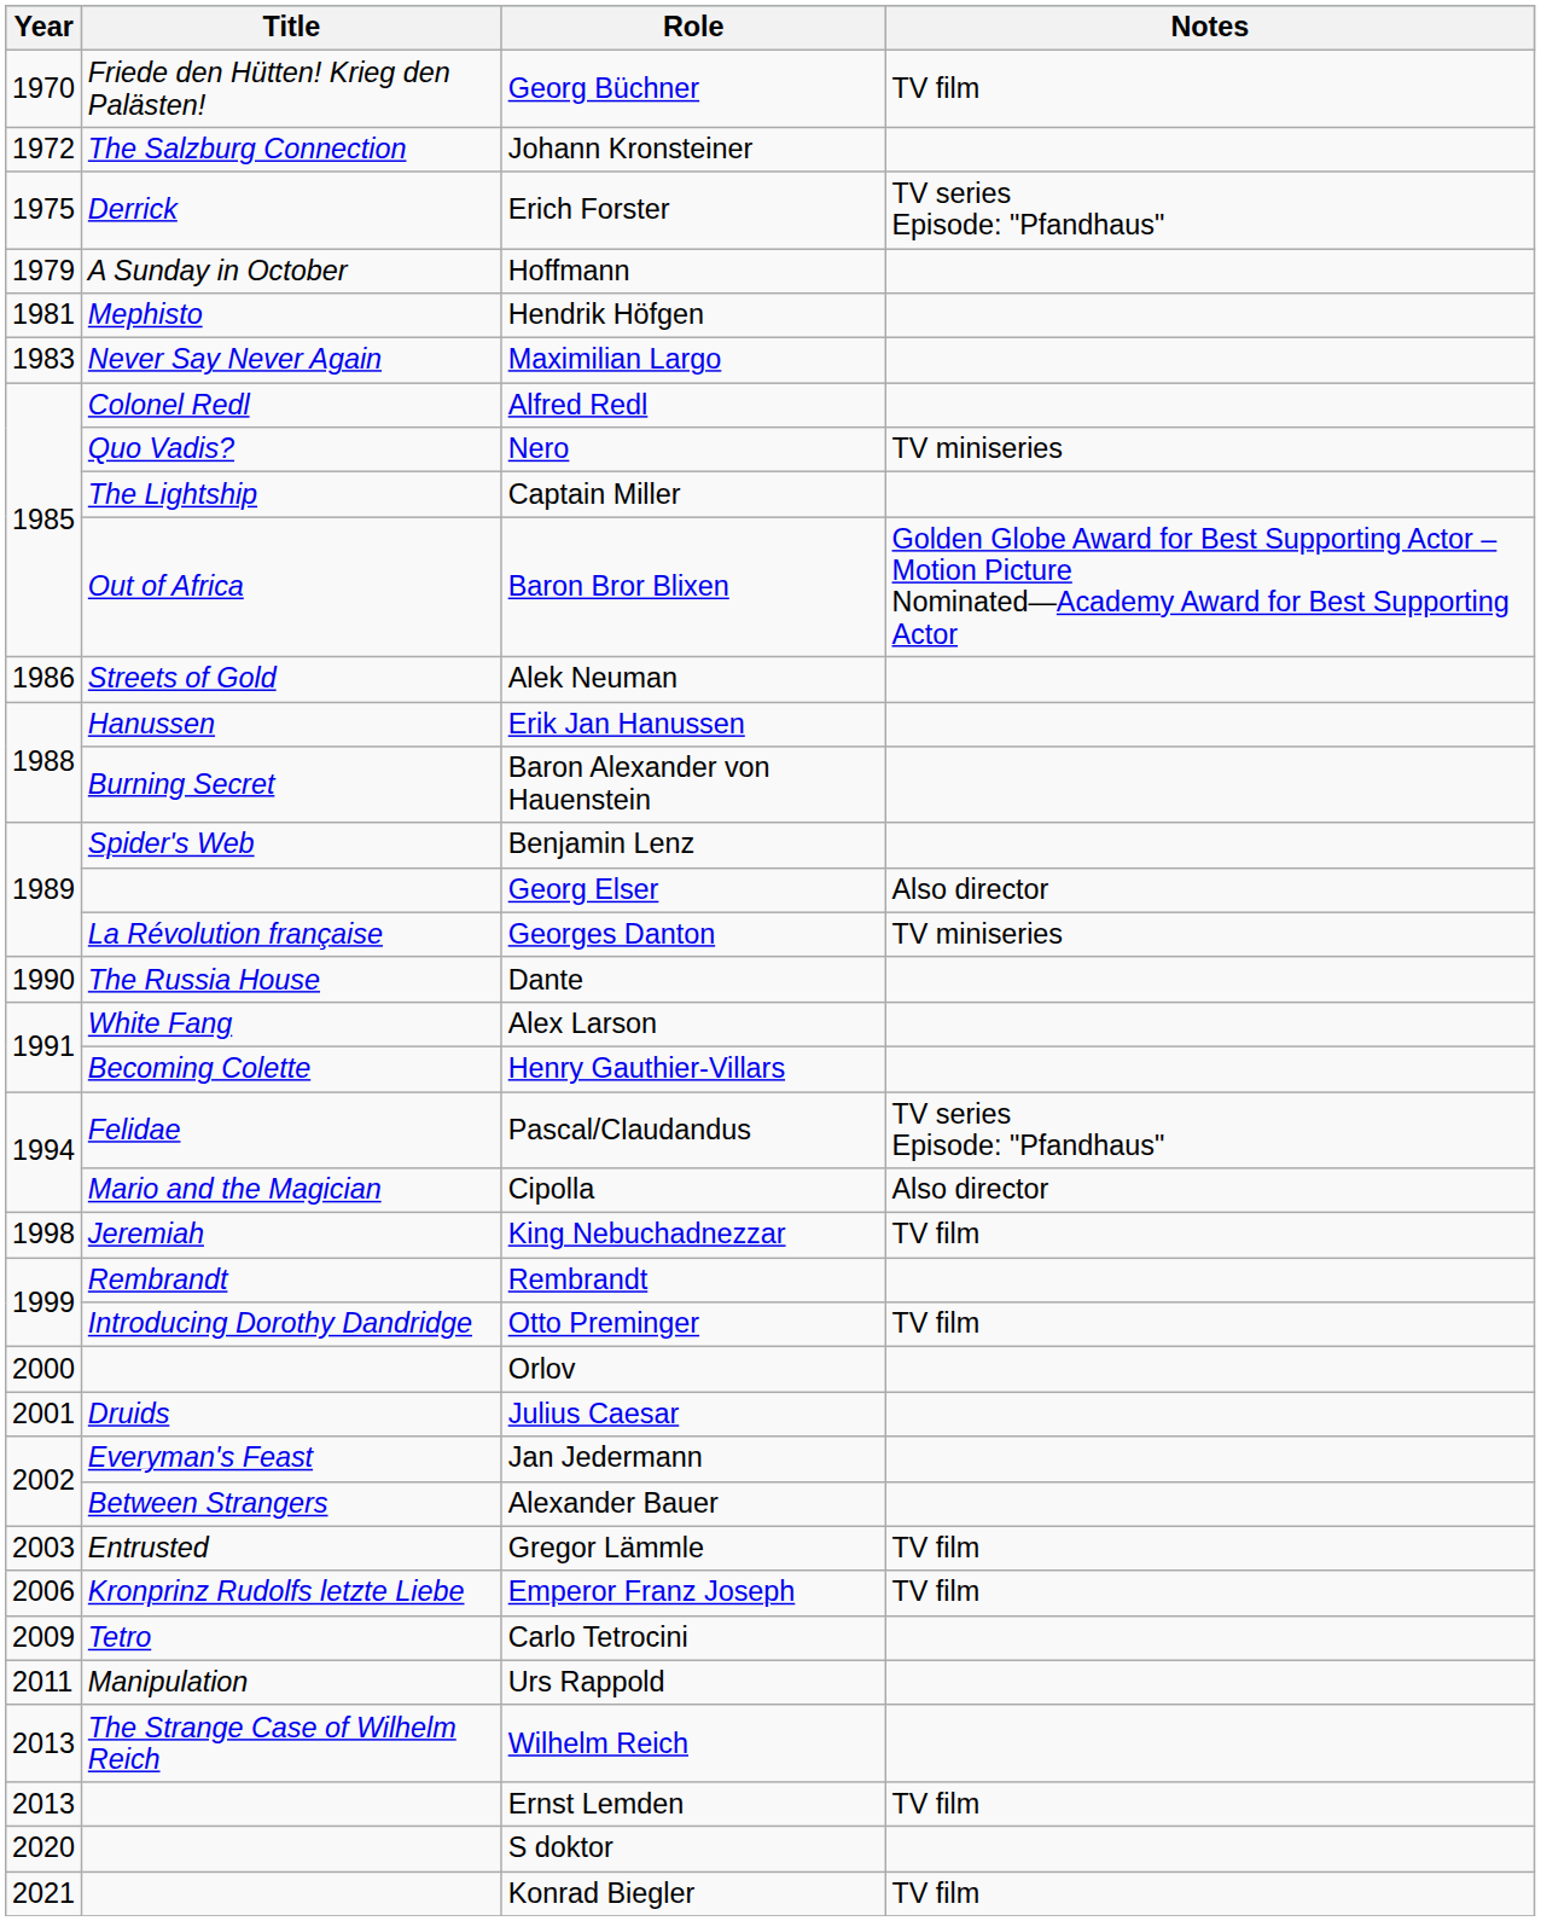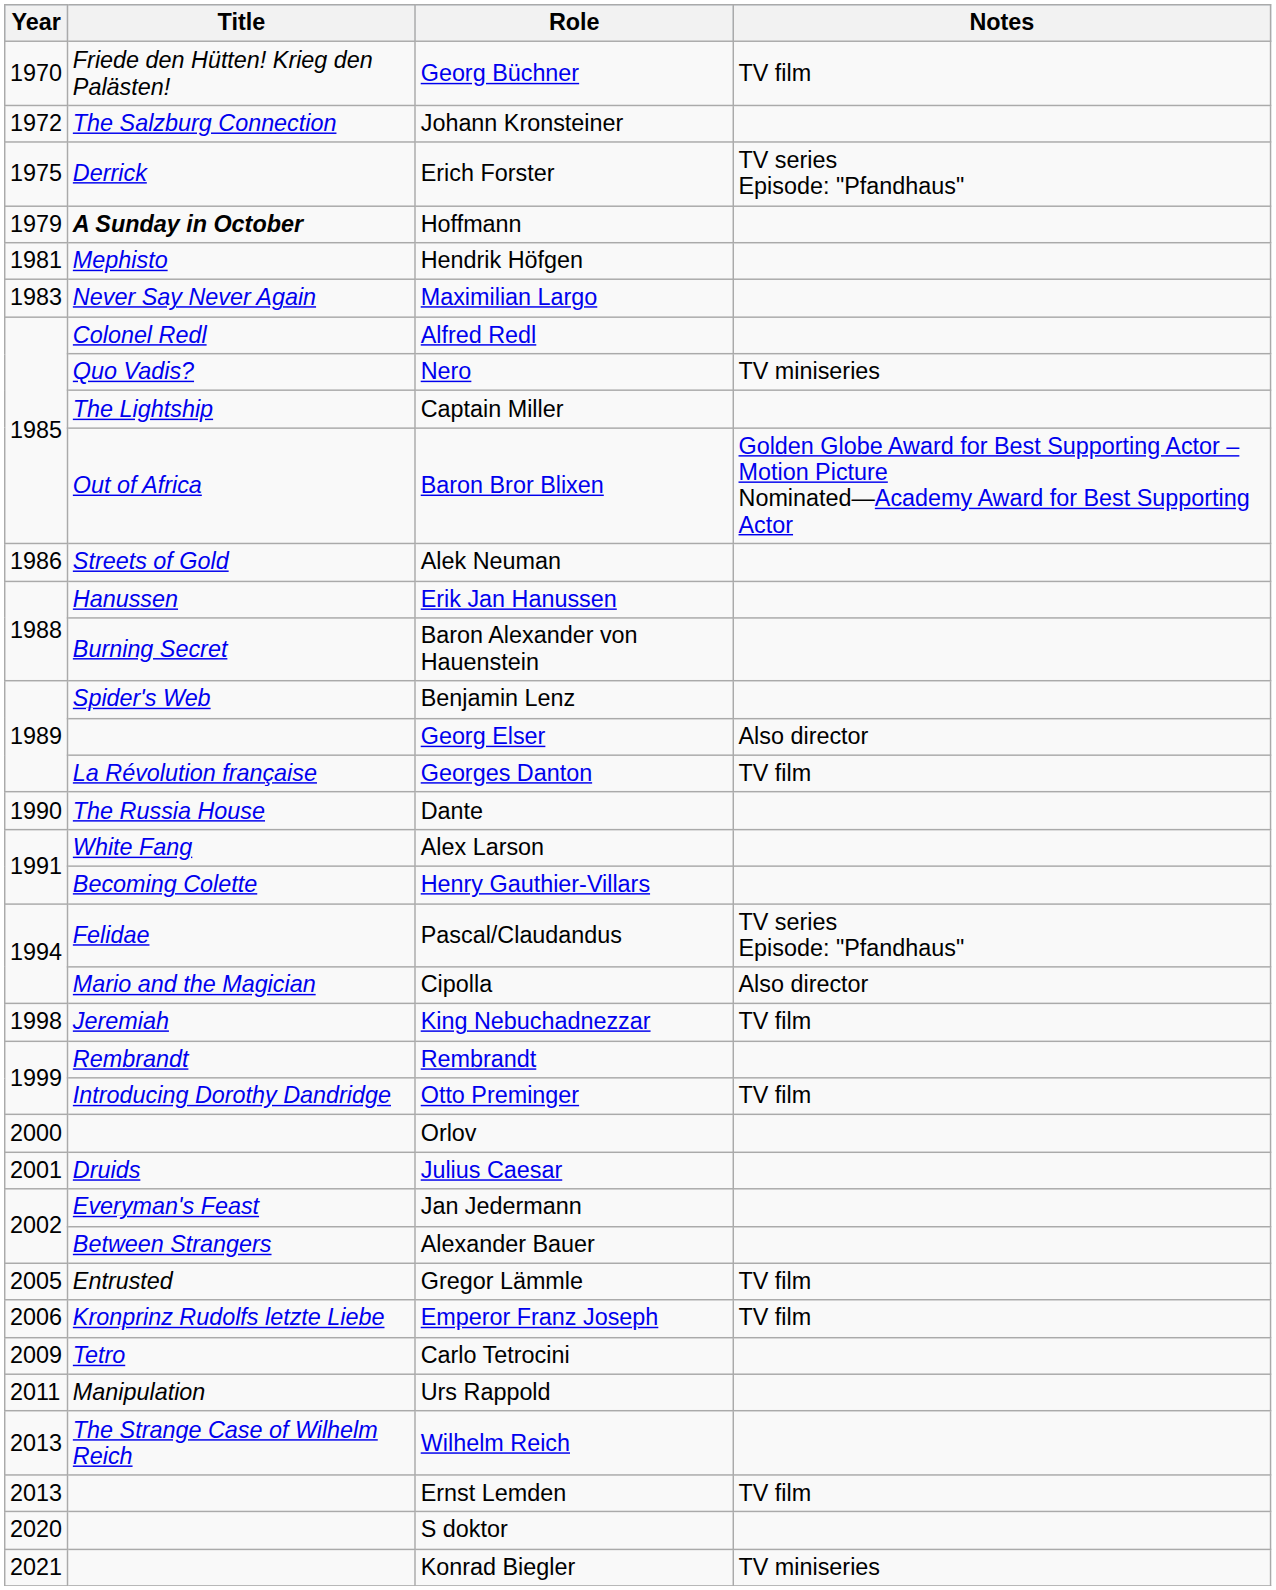Hoffmann | Title: normal -> bold
Georges Danton | Notes: TV miniseries -> TV film
Gregor Lämmle | Year: 2003 -> 2005
Konrad Biegler | Notes: TV film -> TV miniseries
